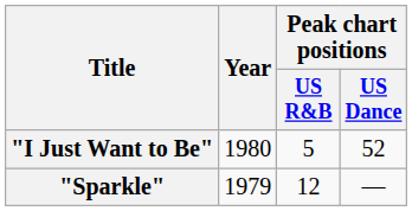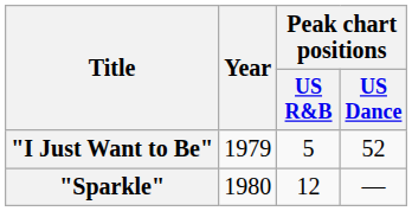"I Just Want to Be" | Year: 1980 -> 1979
"Sparkle" | Year: 1979 -> 1980
